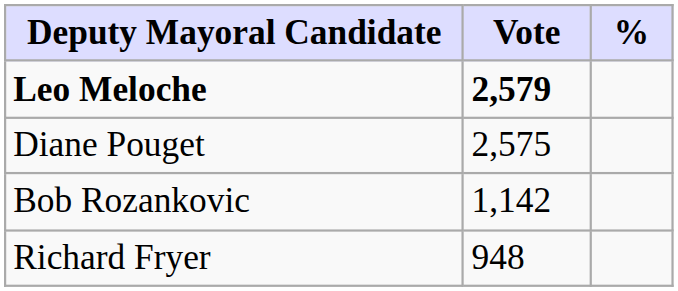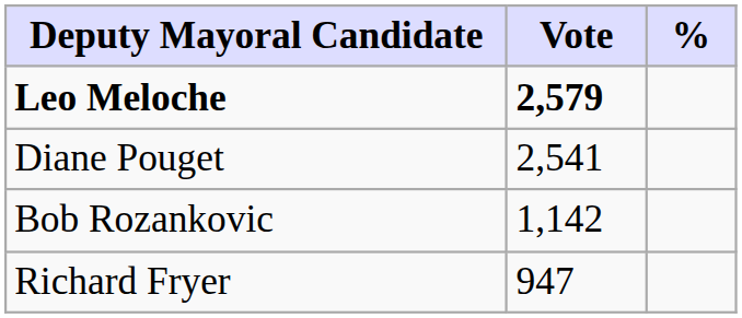Diane Pouget | Vote: 2,575 -> 2,541
Richard Fryer | Vote: 948 -> 947
